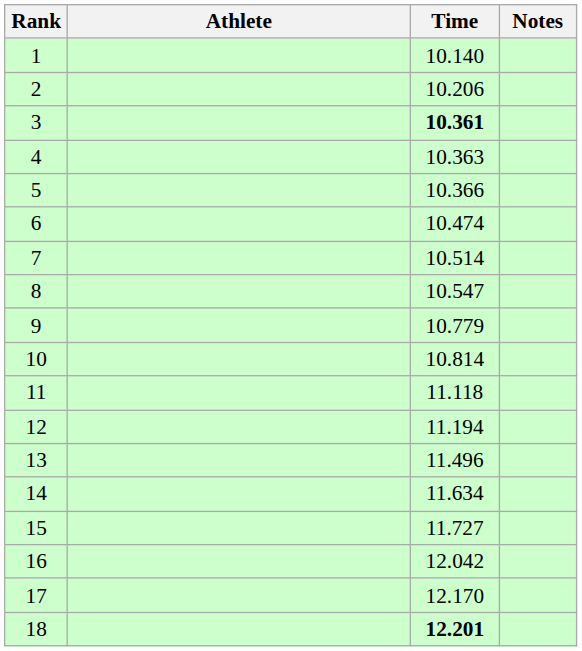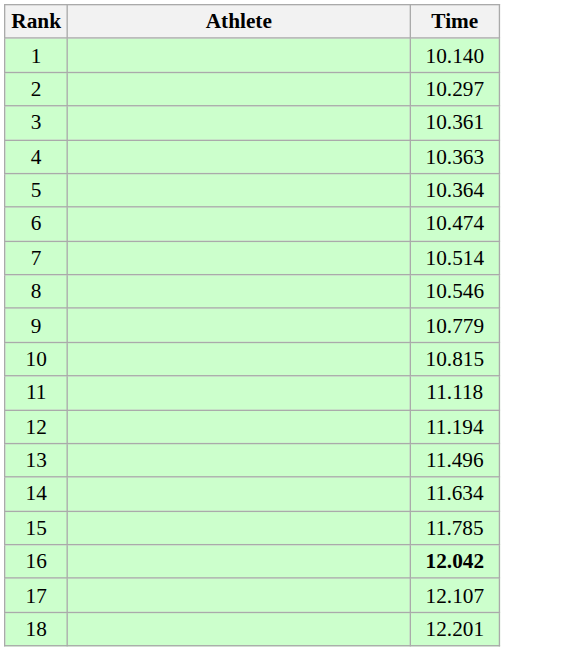- column: Notes
2 | Time: 10.206 -> 10.297
3 | Time: bold -> normal
5 | Time: 10.366 -> 10.364
8 | Time: 10.547 -> 10.546
10 | Time: 10.814 -> 10.815
15 | Time: 11.727 -> 11.785
16 | Time: normal -> bold
17 | Time: 12.170 -> 12.107
18 | Time: bold -> normal
